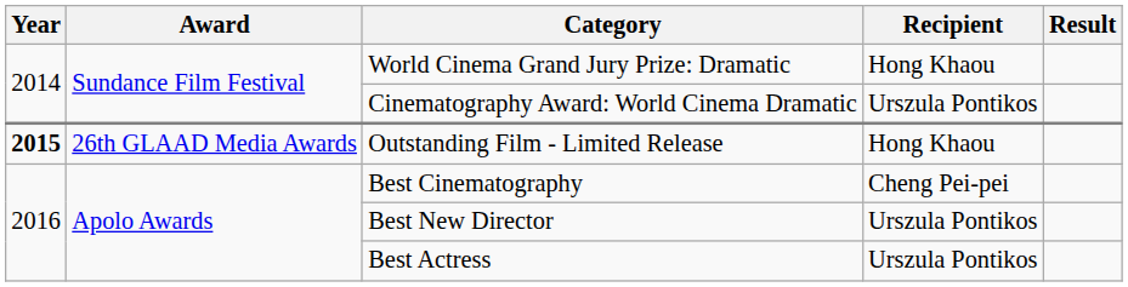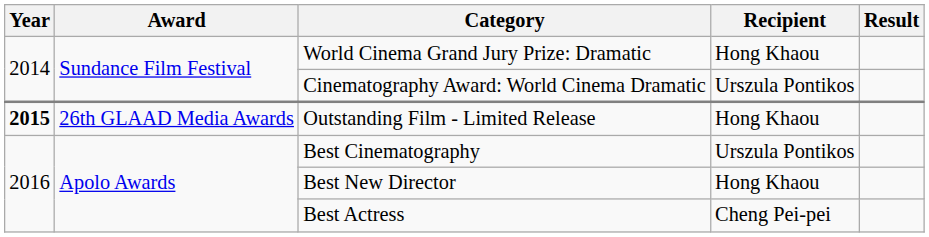Best Cinematography | Recipient: Cheng Pei-pei -> Urszula Pontikos
Best New Director | Recipient: Urszula Pontikos -> Hong Khaou
Best Actress | Recipient: Urszula Pontikos -> Cheng Pei-pei
